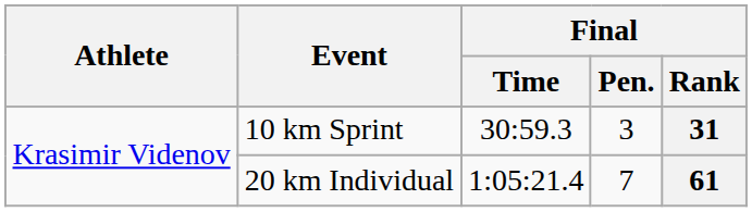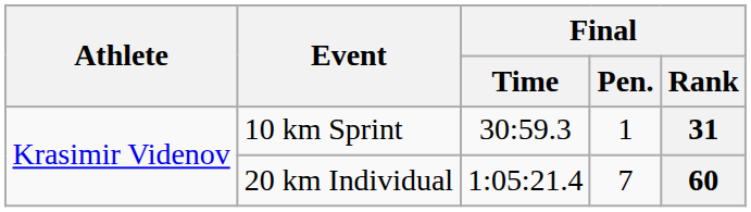10 km Sprint | Final / Pen.: 3 -> 1
20 km Individual | Final / Rank: 61 -> 60
